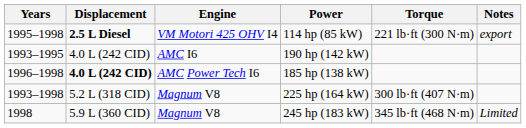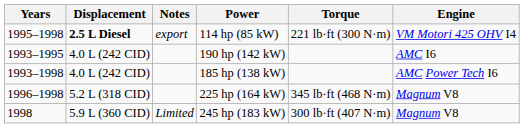columns swapped: Engine <-> Notes
185 hp (138 kW) | Years: 1996–1998 -> 1993–1998
185 hp (138 kW) | Displacement: bold -> normal
225 hp (164 kW) | Years: 1993–1998 -> 1996–1998
225 hp (164 kW) | Torque: 300 lb·ft (407 N·m) -> 345 lb·ft (468 N·m)
245 hp (183 kW) | Torque: 345 lb·ft (468 N·m) -> 300 lb·ft (407 N·m)
